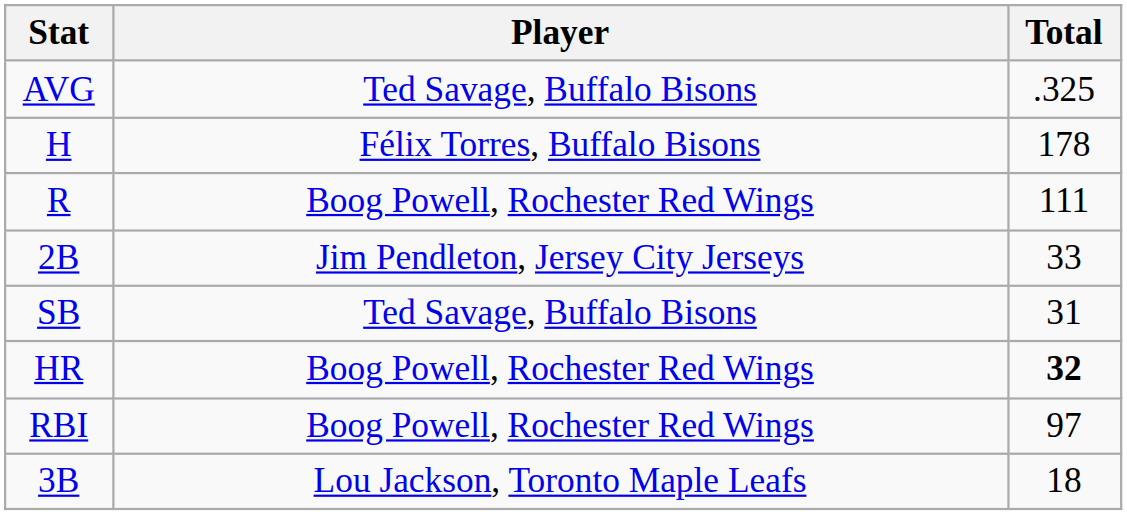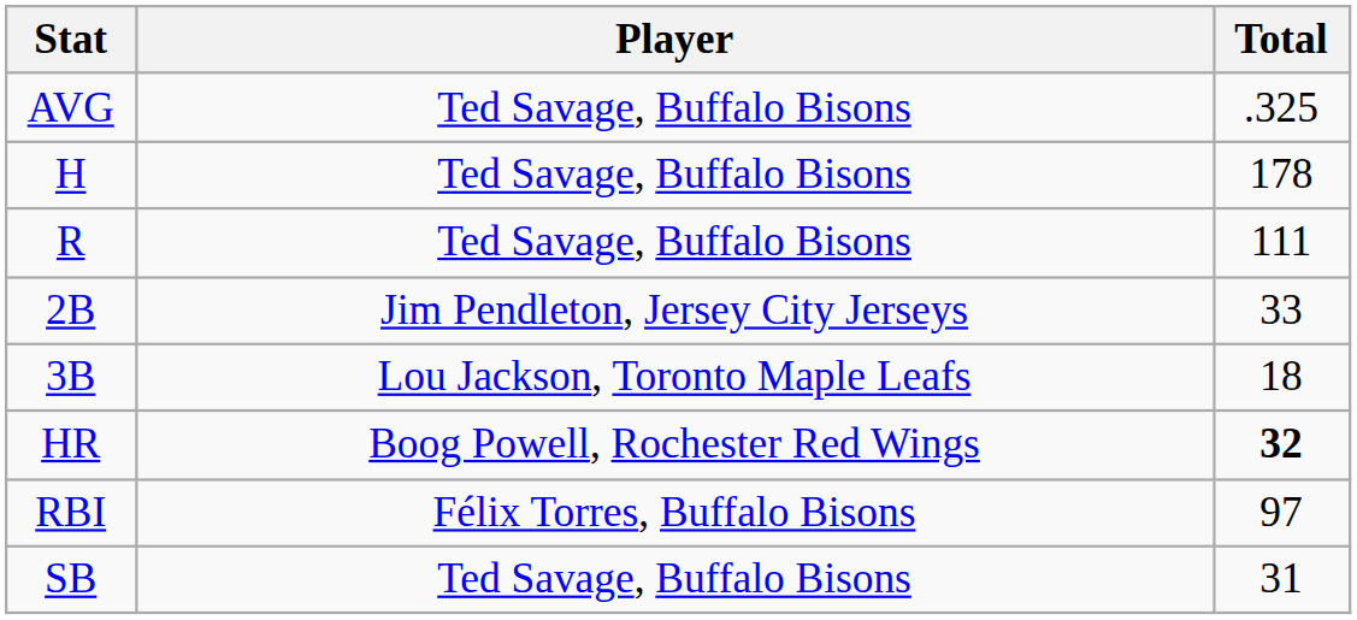H | Player: Félix Torres, Buffalo Bisons -> Ted Savage, Buffalo Bisons
R | Player: Boog Powell, Rochester Red Wings -> Ted Savage, Buffalo Bisons
rows swapped: 3B <-> SB
RBI | Player: Boog Powell, Rochester Red Wings -> Félix Torres, Buffalo Bisons
